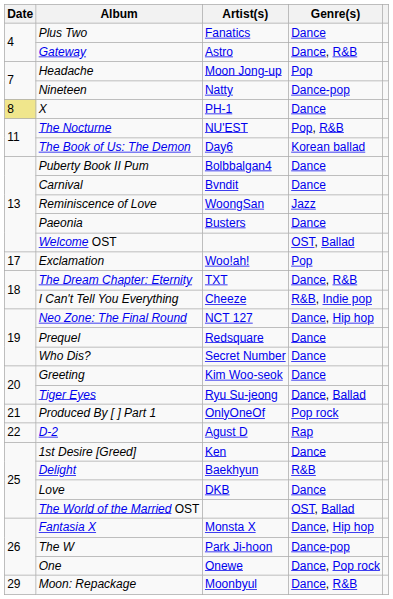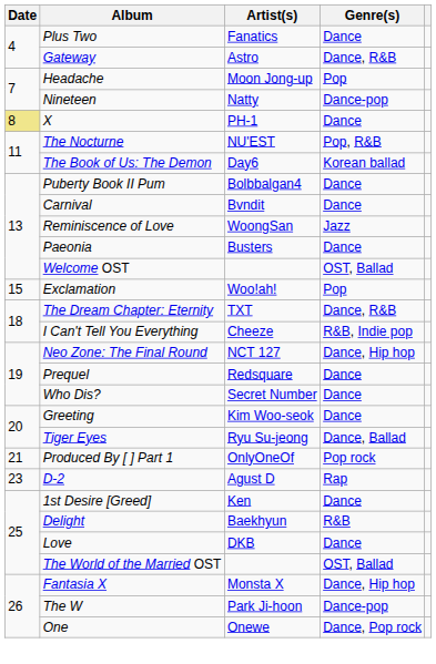Exclamation | Date: 17 -> 15
D-2 | Date: 22 -> 23
- row: 29 | Moon: Repackage | Moonbyul | Dance, R&B
